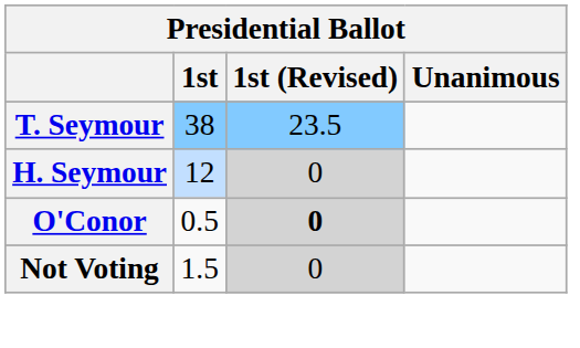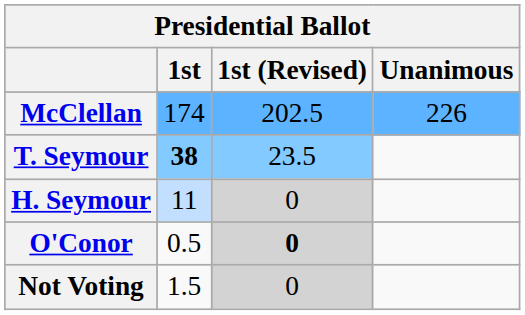+ row: McClellan | 174 | 202.5 | 226
T. Seymour | 1st: normal -> bold
H. Seymour | 1st: 12 -> 11
